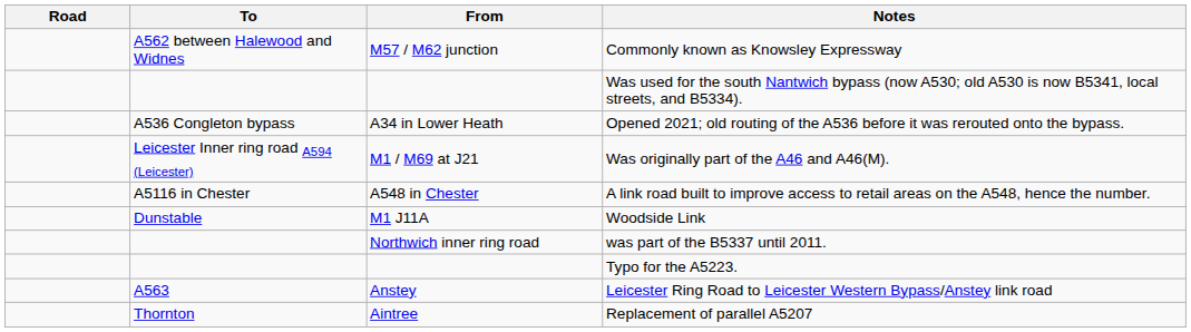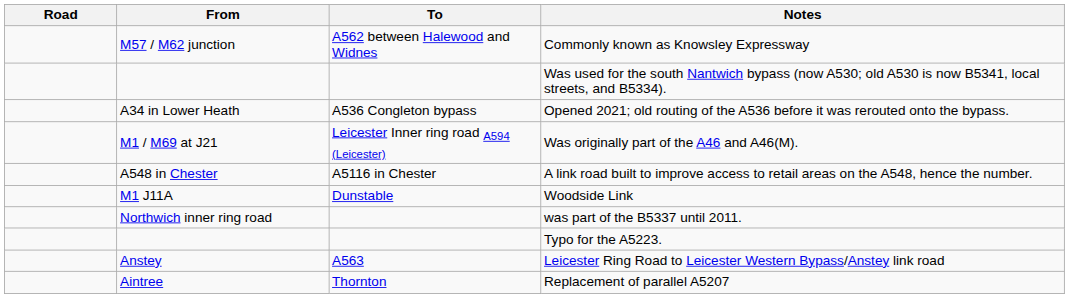columns swapped: From <-> To
